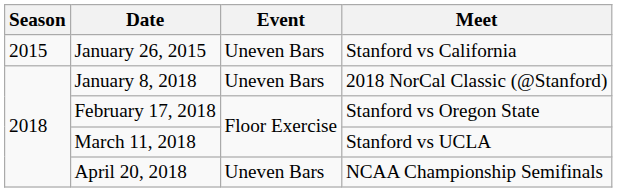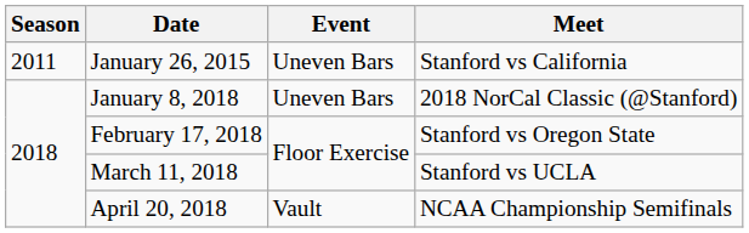January 26, 2015 | Season: 2015 -> 2011
April 20, 2018 | Event: Uneven Bars -> Vault
